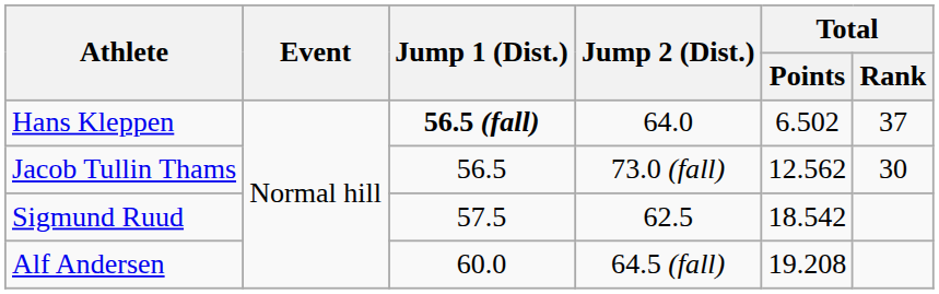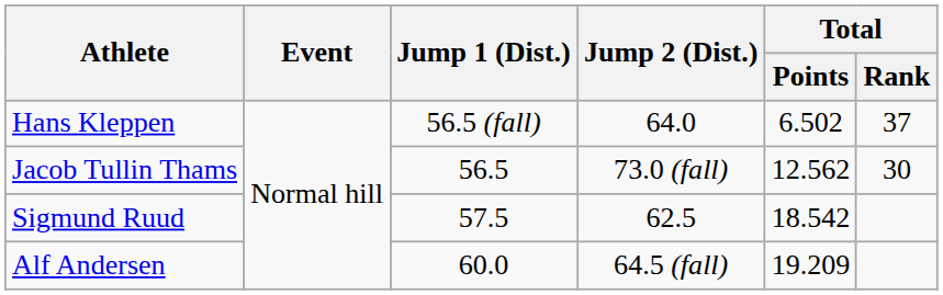Hans Kleppen | Jump 1 (Dist.): bold -> normal
Alf Andersen | Total / Points: 19.208 -> 19.209
